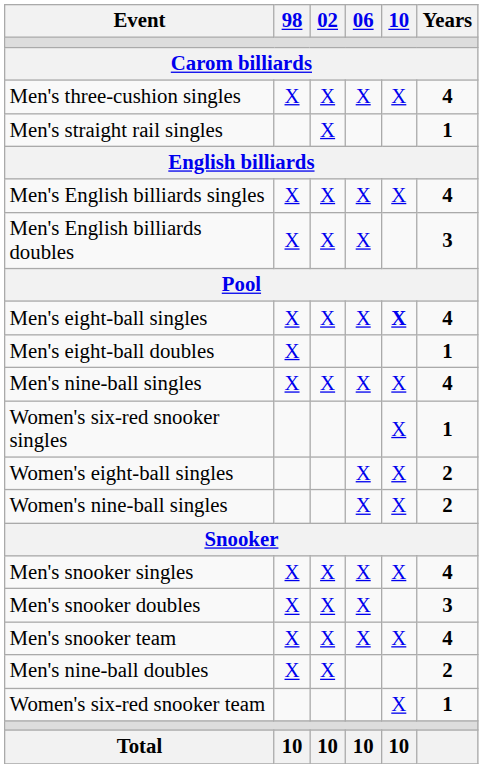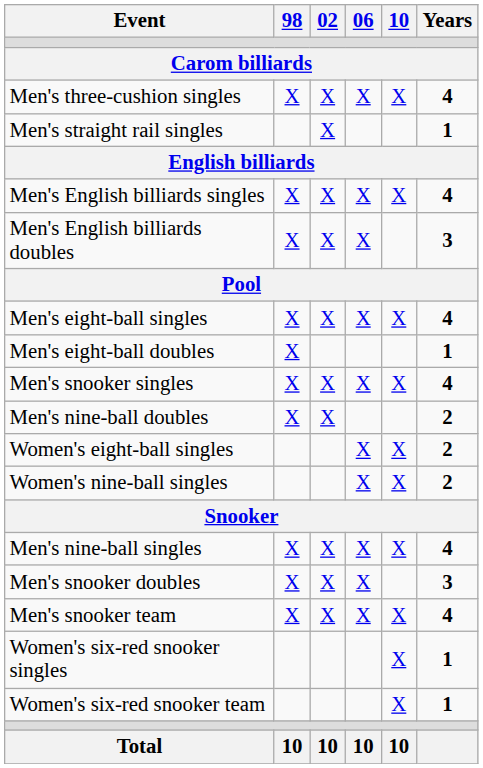Men's eight-ball singles | 10: bold -> normal
rows swapped: Men's nine-ball singles <-> Men's snooker singles
rows swapped: Men's nine-ball doubles <-> Women's six-red snooker singles
